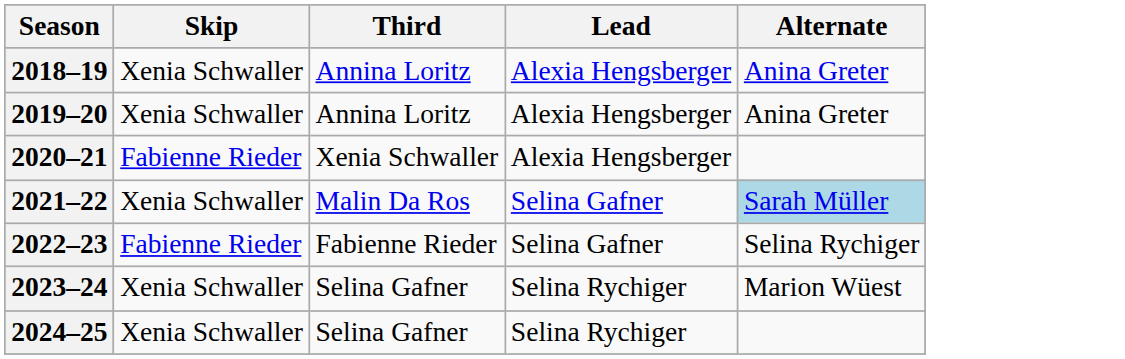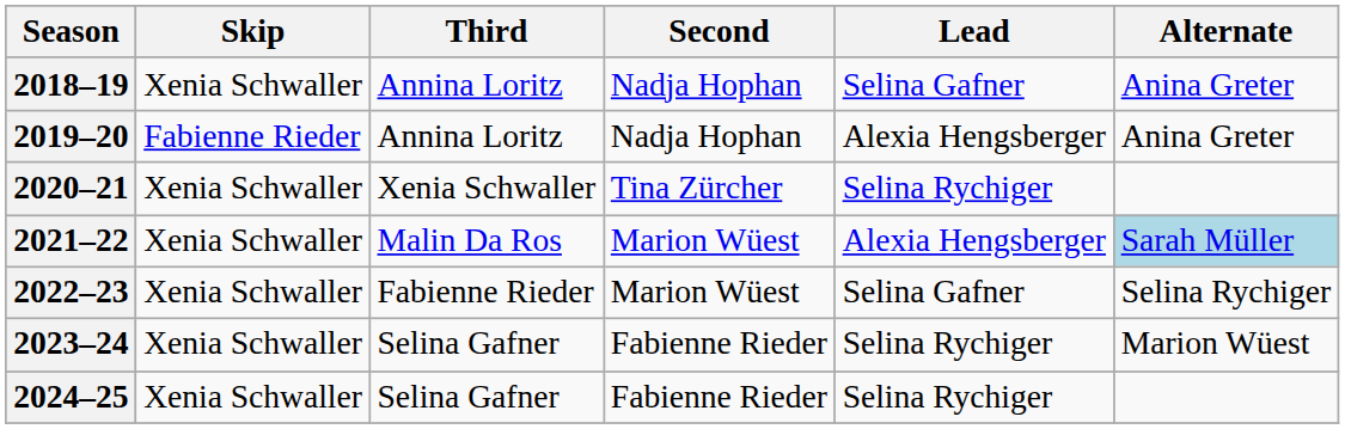+ column: Second | Nadja Hophan | Nadja Hophan | Tina Zürcher | Marion Wüest | Marion Wüest | Fabienne Rieder | Fabienne Rieder
2018–19 | Lead: Alexia Hengsberger -> Selina Gafner
2019–20 | Skip: Xenia Schwaller -> Fabienne Rieder
2020–21 | Skip: Fabienne Rieder -> Xenia Schwaller
2020–21 | Lead: Alexia Hengsberger -> Selina Rychiger
2021–22 | Lead: Selina Gafner -> Alexia Hengsberger
2022–23 | Skip: Fabienne Rieder -> Xenia Schwaller
